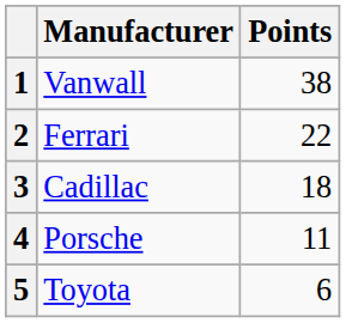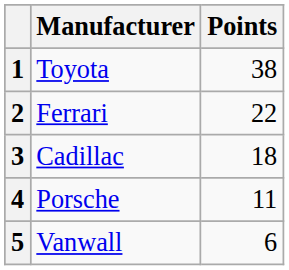1 | Manufacturer: Vanwall -> Toyota
5 | Manufacturer: Toyota -> Vanwall
